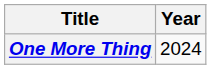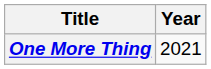One More Thing | Year: 2024 -> 2021
